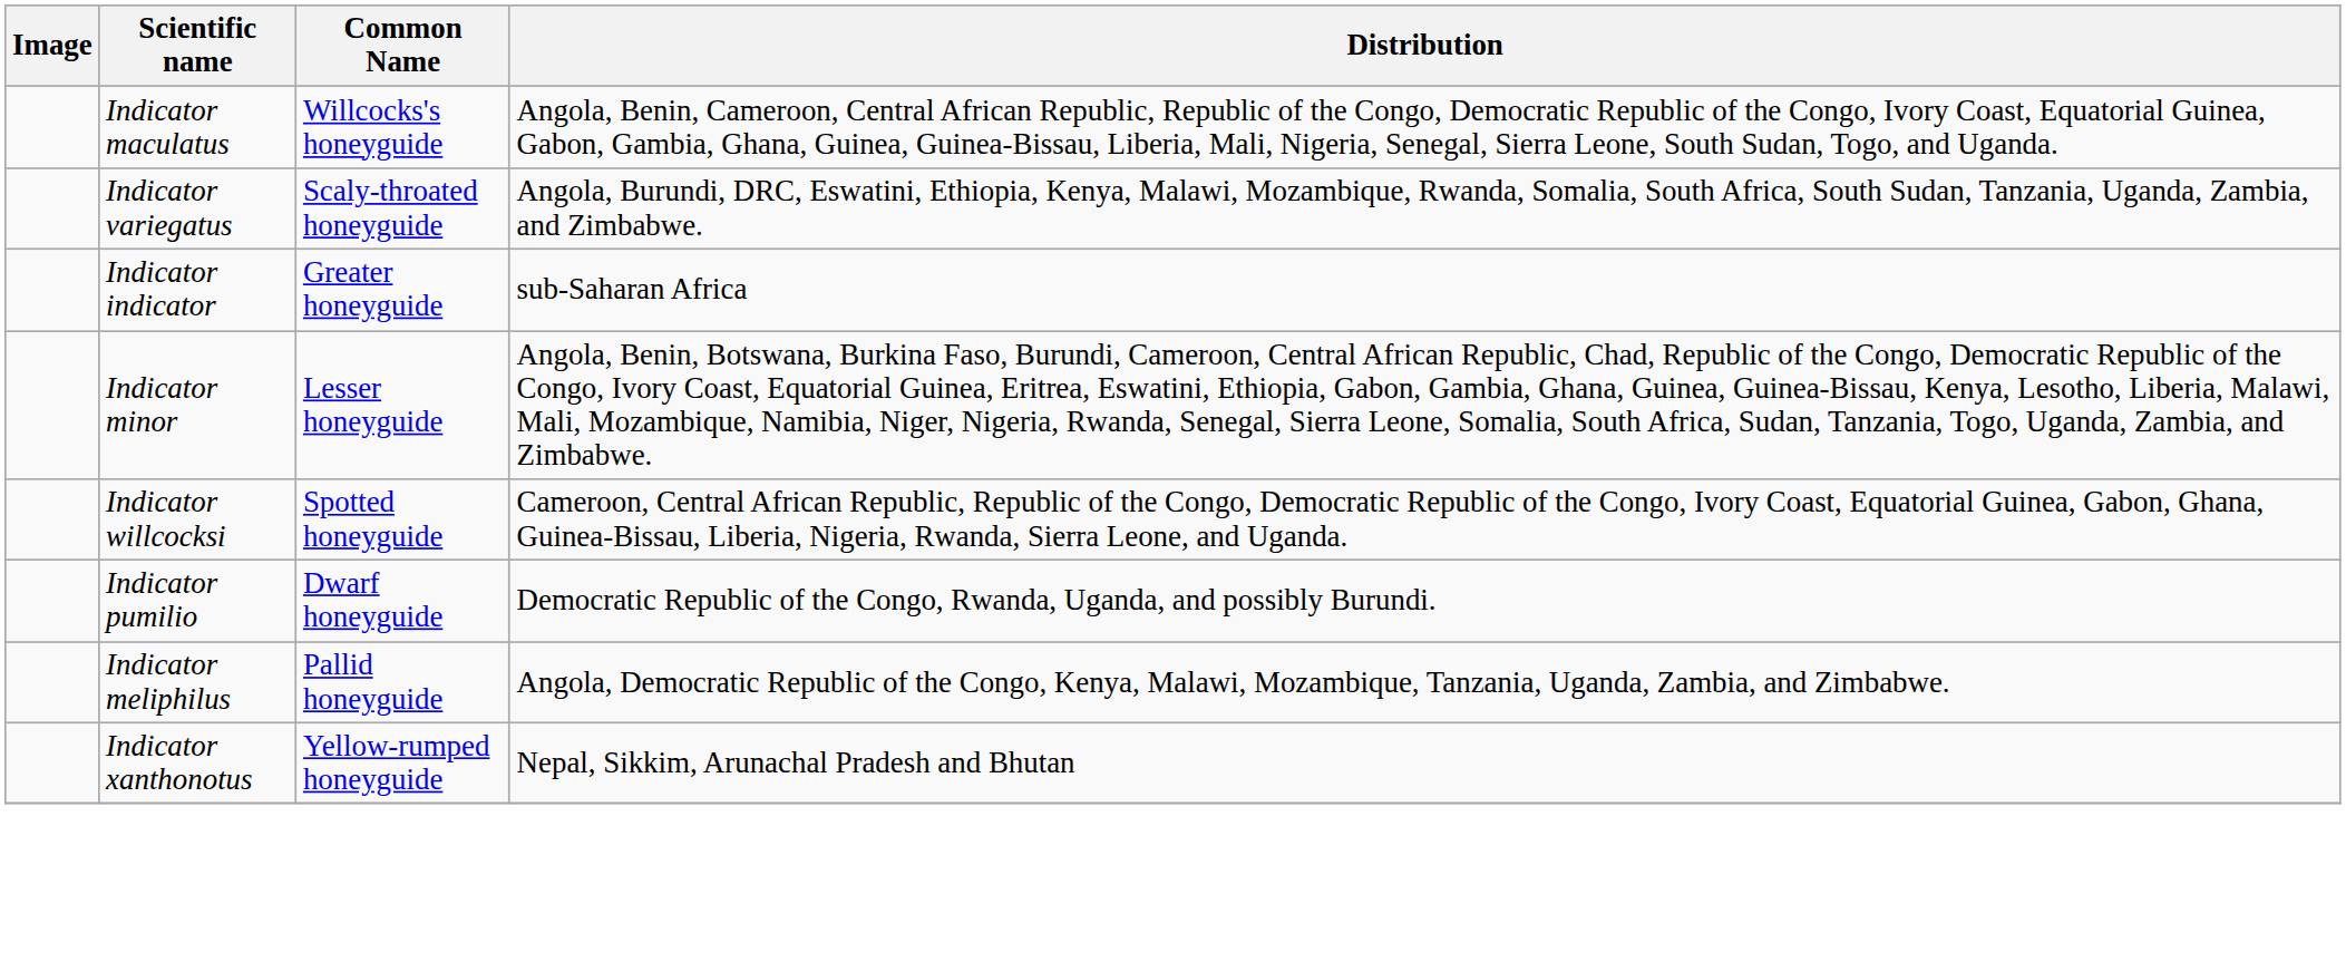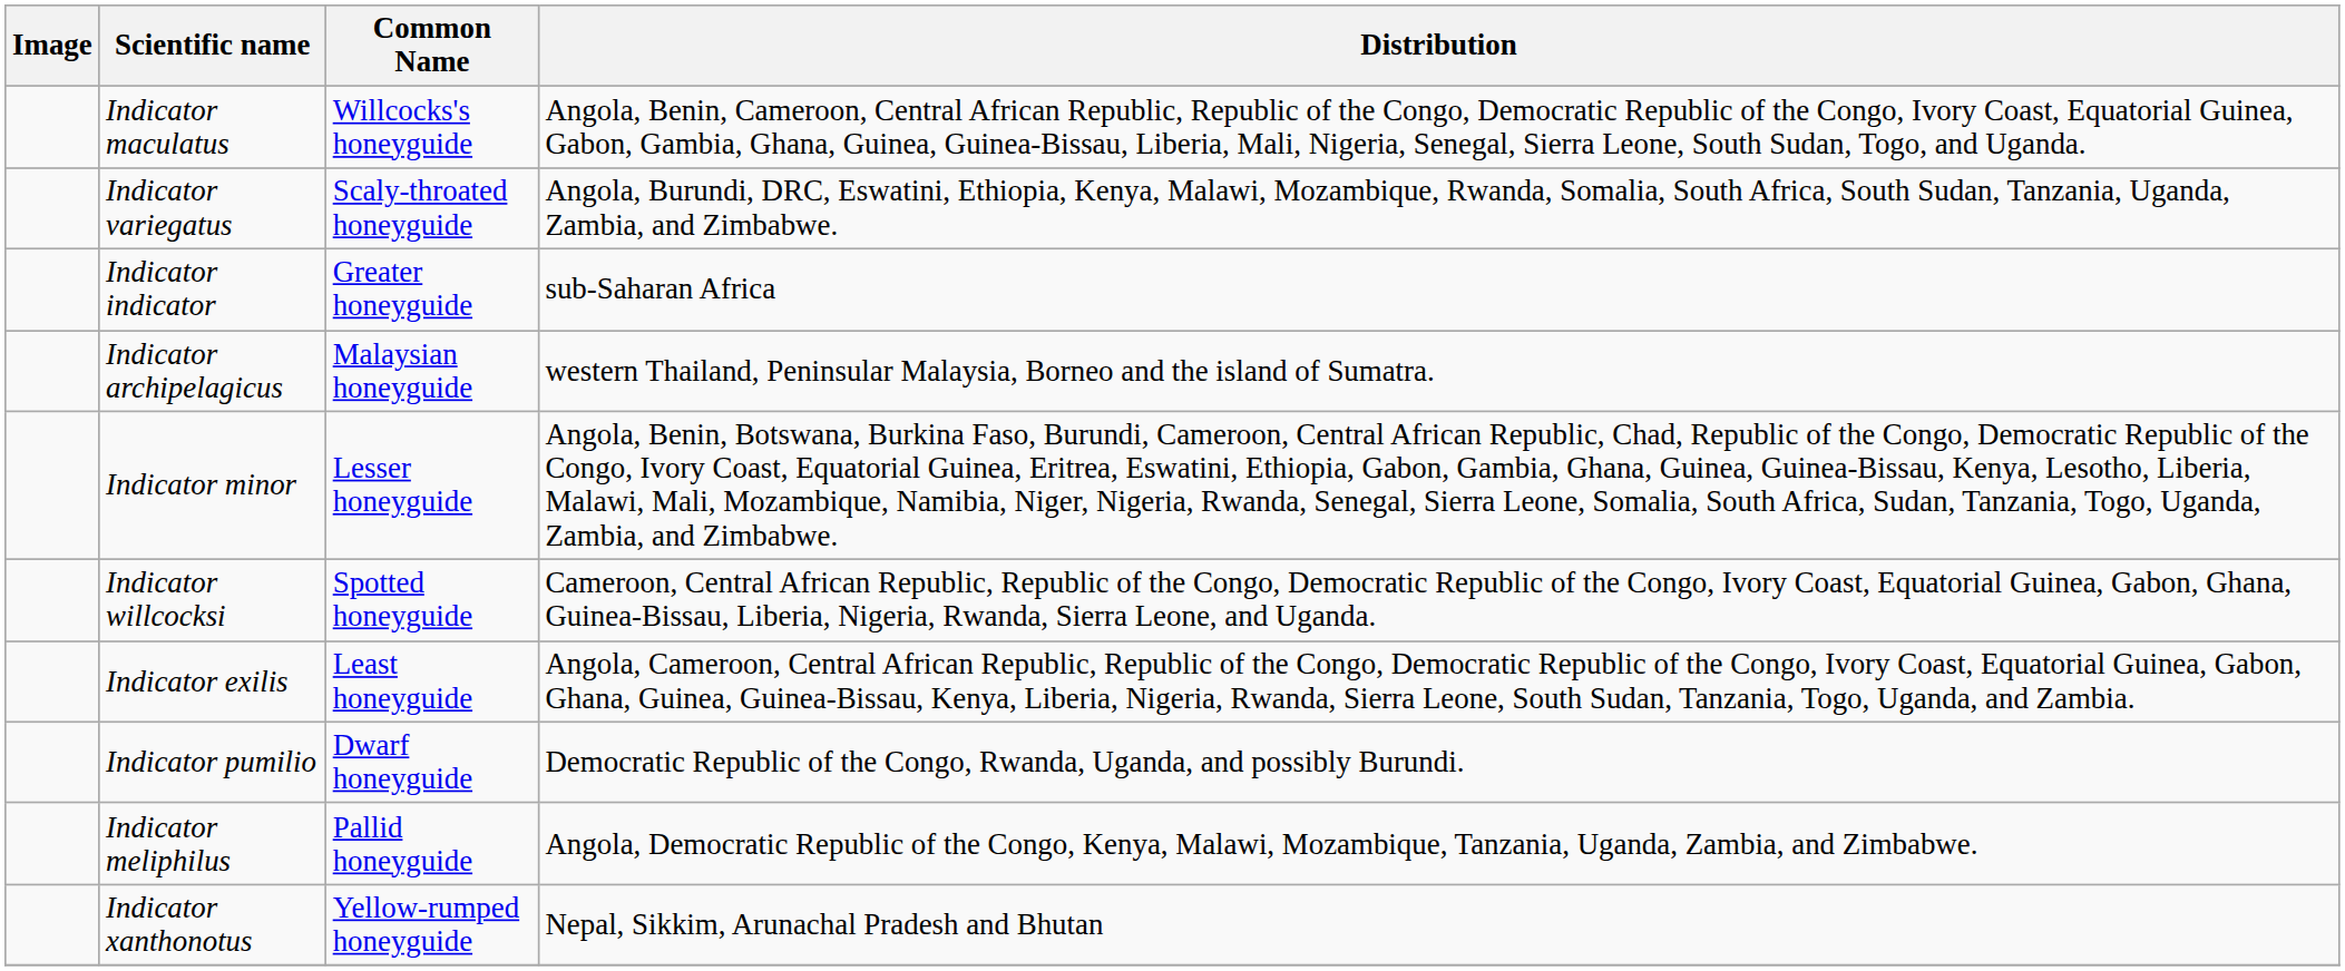+ row: Indicator archipelagicus | Malaysian honeyguide | western Thailand, Peninsular Malaysia, Borneo and the island of Sumatra.
+ row: Indicator exilis | Least honeyguide | Angola, Cameroon, Central African Republic, Republic of the Congo, Democratic Republic of the Congo, Ivory Coast, Equatorial Guinea, Gabon, Ghana, Guinea, Guinea-Bissau, Kenya, Liberia, Nigeria, Rwanda, Sierra Leone, South Sudan, Tanzania, Togo, Uganda, and Zambia.
